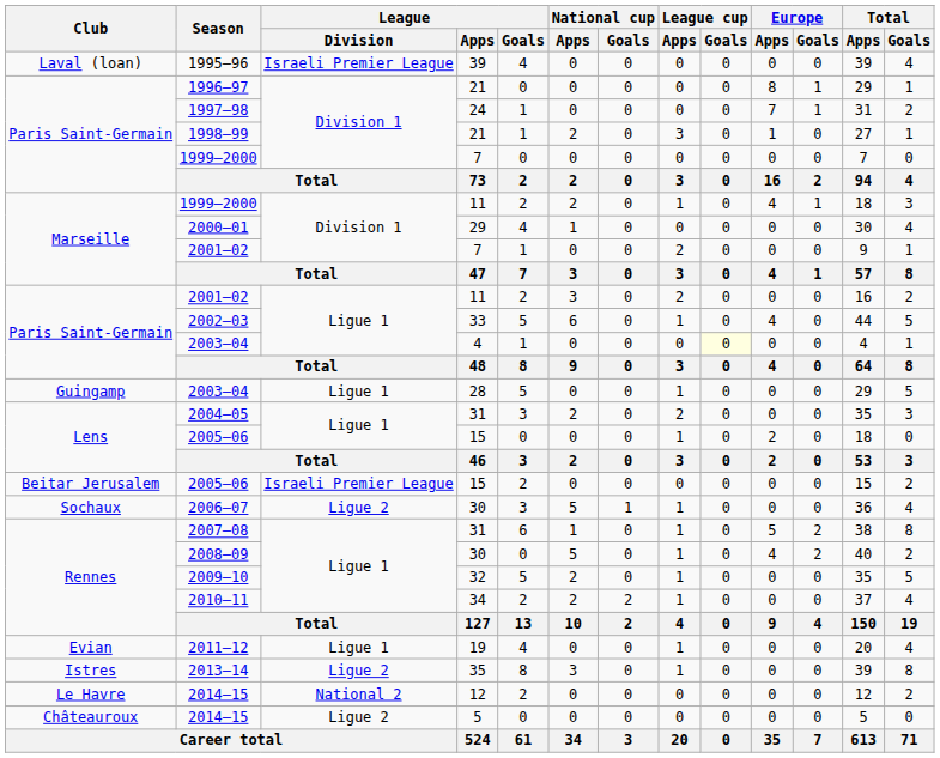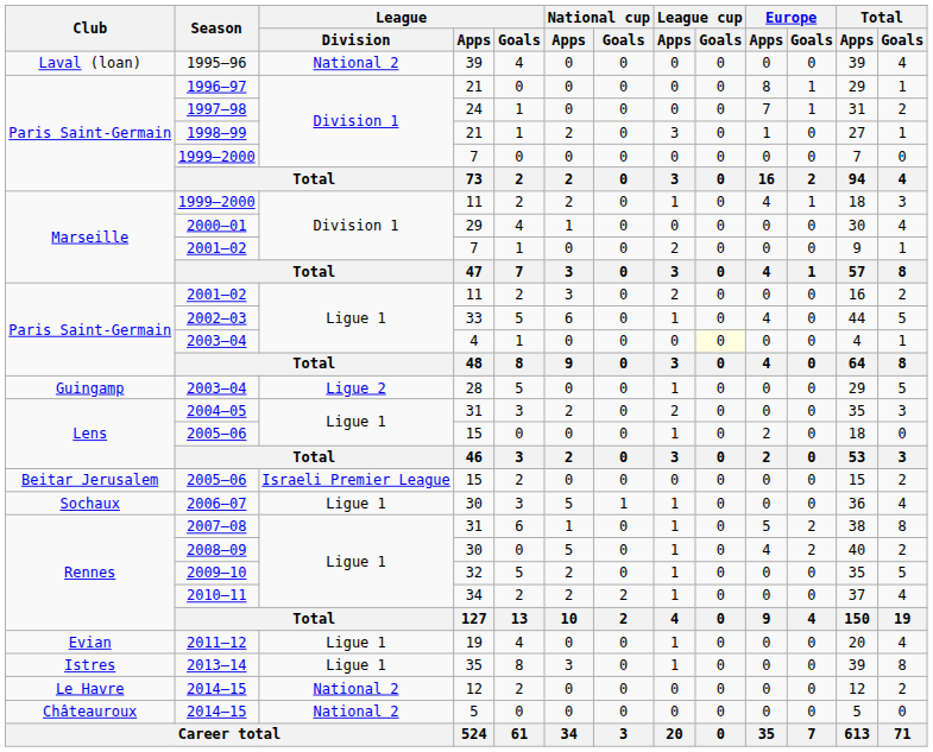1995–96 | League / Division: Israeli Premier League -> National 2
Guingamp / 2003–04 | League / Division: Ligue 1 -> Ligue 2
2006–07 | League / Division: Ligue 2 -> Ligue 1
2013–14 | League / Division: Ligue 2 -> Ligue 1
Châteauroux / 2014–15 | League / Division: Ligue 2 -> National 2
